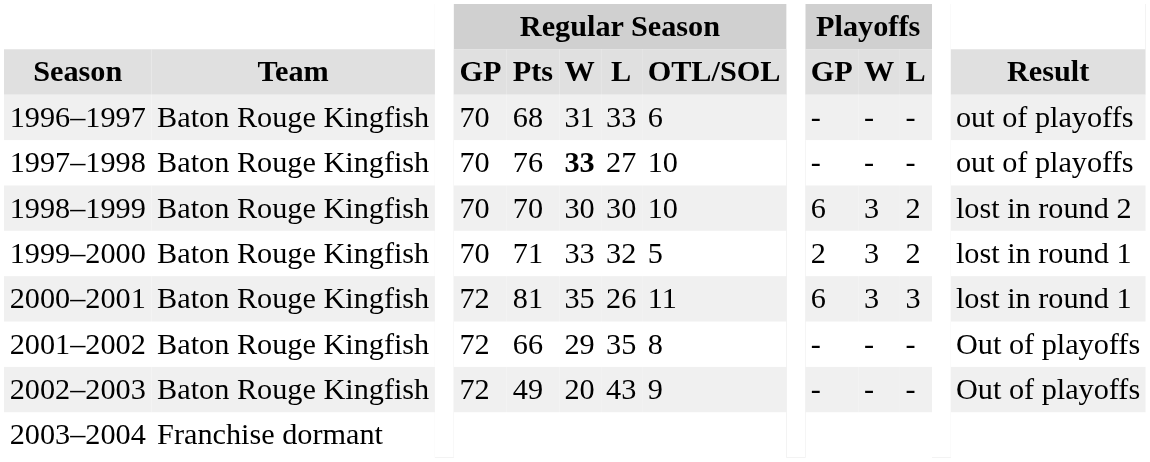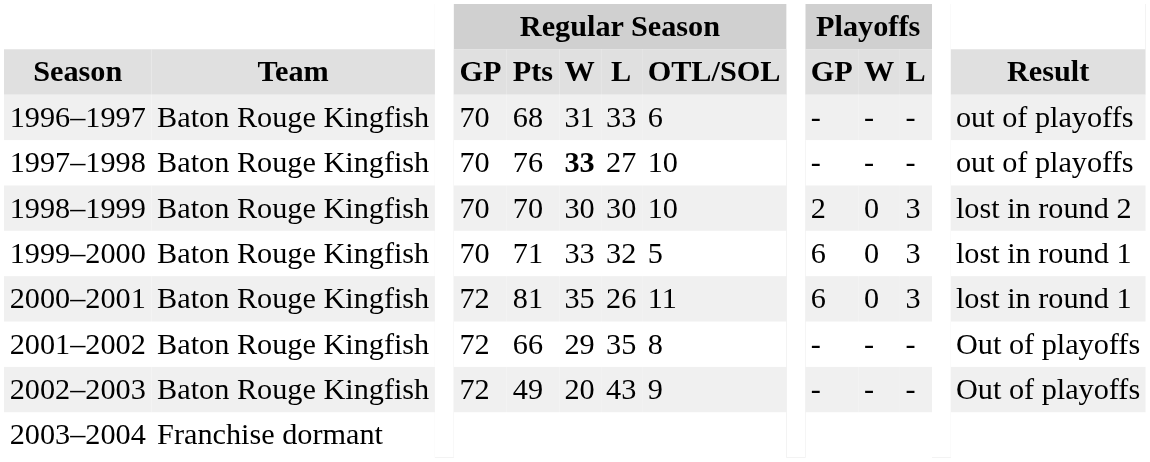1998–1999 | Playoffs / GP: 6 -> 2
1998–1999 | Playoffs / W: 3 -> 0
1998–1999 | Playoffs / L: 2 -> 3
1999–2000 | Playoffs / GP: 2 -> 6
1999–2000 | Playoffs / W: 3 -> 0
1999–2000 | Playoffs / L: 2 -> 3
2000–2001 | Playoffs / W: 3 -> 0
